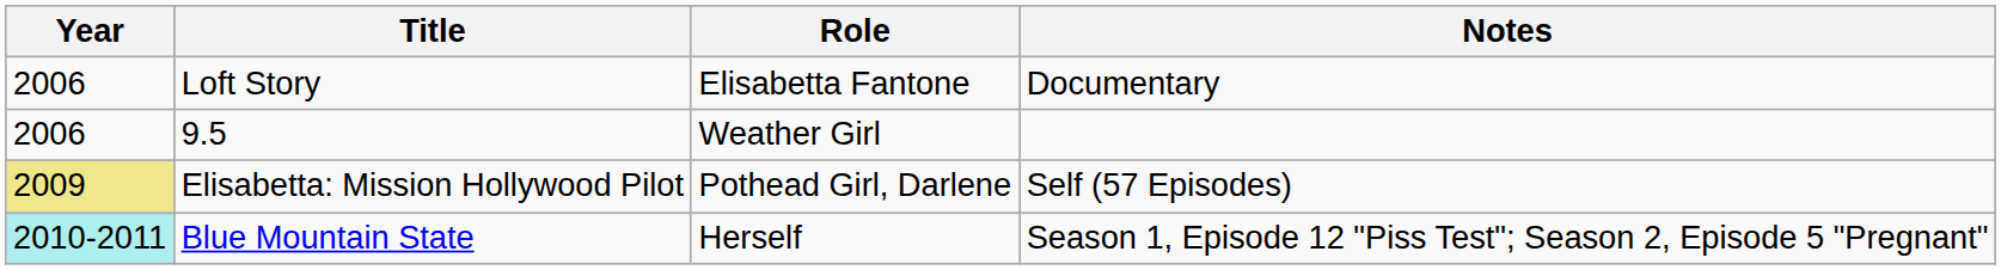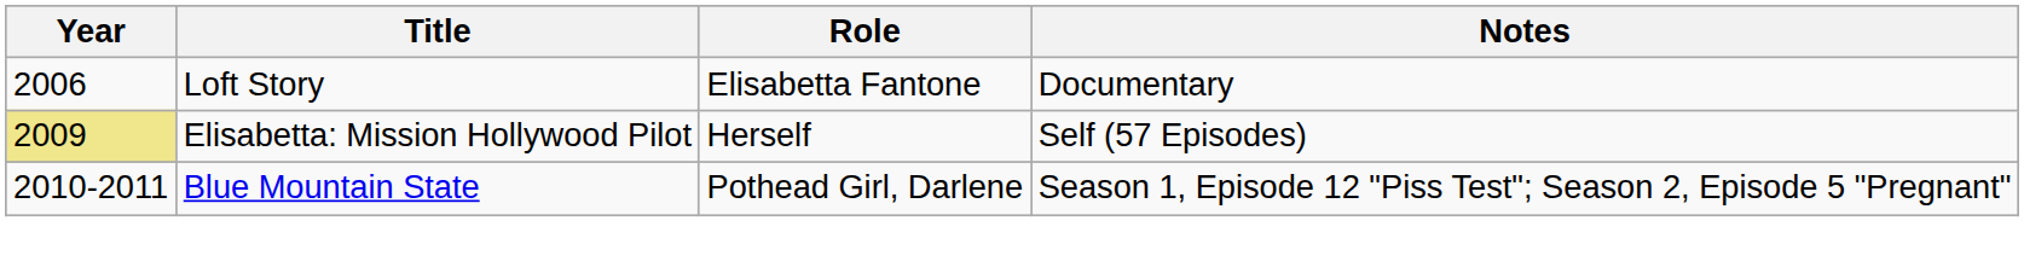- row: 2006 | 9.5 | Weather Girl
Elisabetta: Mission Hollywood Pilot | Role: Pothead Girl, Darlene -> Herself
Blue Mountain State | Year: paleturquoise background -> no background
Blue Mountain State | Role: Herself -> Pothead Girl, Darlene
